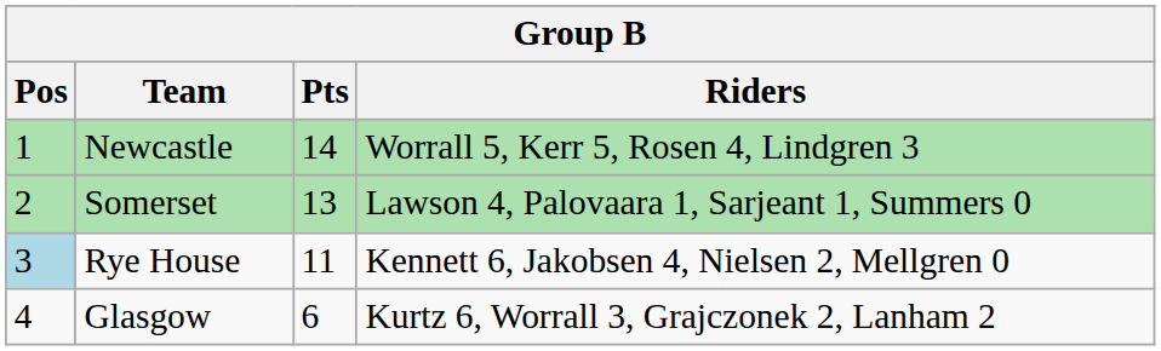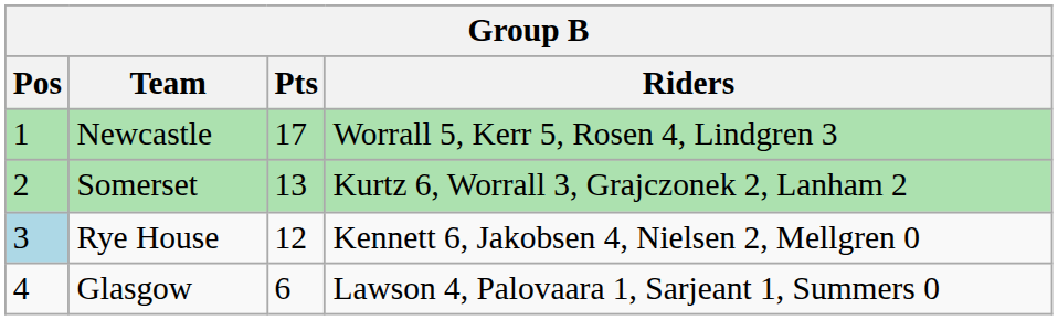Newcastle | Pts: 14 -> 17
Somerset | Riders: Lawson 4, Palovaara 1, Sarjeant 1, Summers 0 -> Kurtz 6, Worrall 3, Grajczonek 2, Lanham 2
Rye House | Pts: 11 -> 12
Glasgow | Riders: Kurtz 6, Worrall 3, Grajczonek 2, Lanham 2 -> Lawson 4, Palovaara 1, Sarjeant 1, Summers 0
